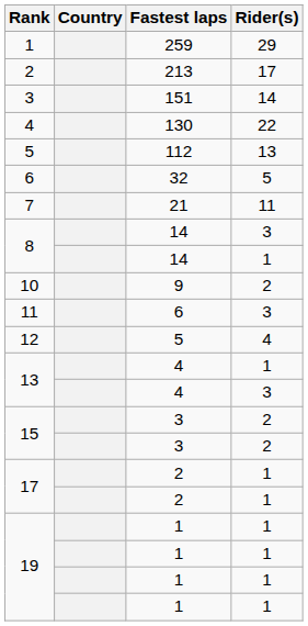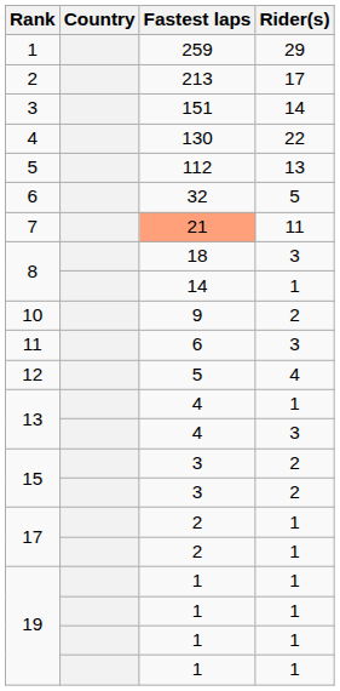7 | Fastest laps: no background -> lightsalmon background
8 / 3 | Fastest laps: 14 -> 18
